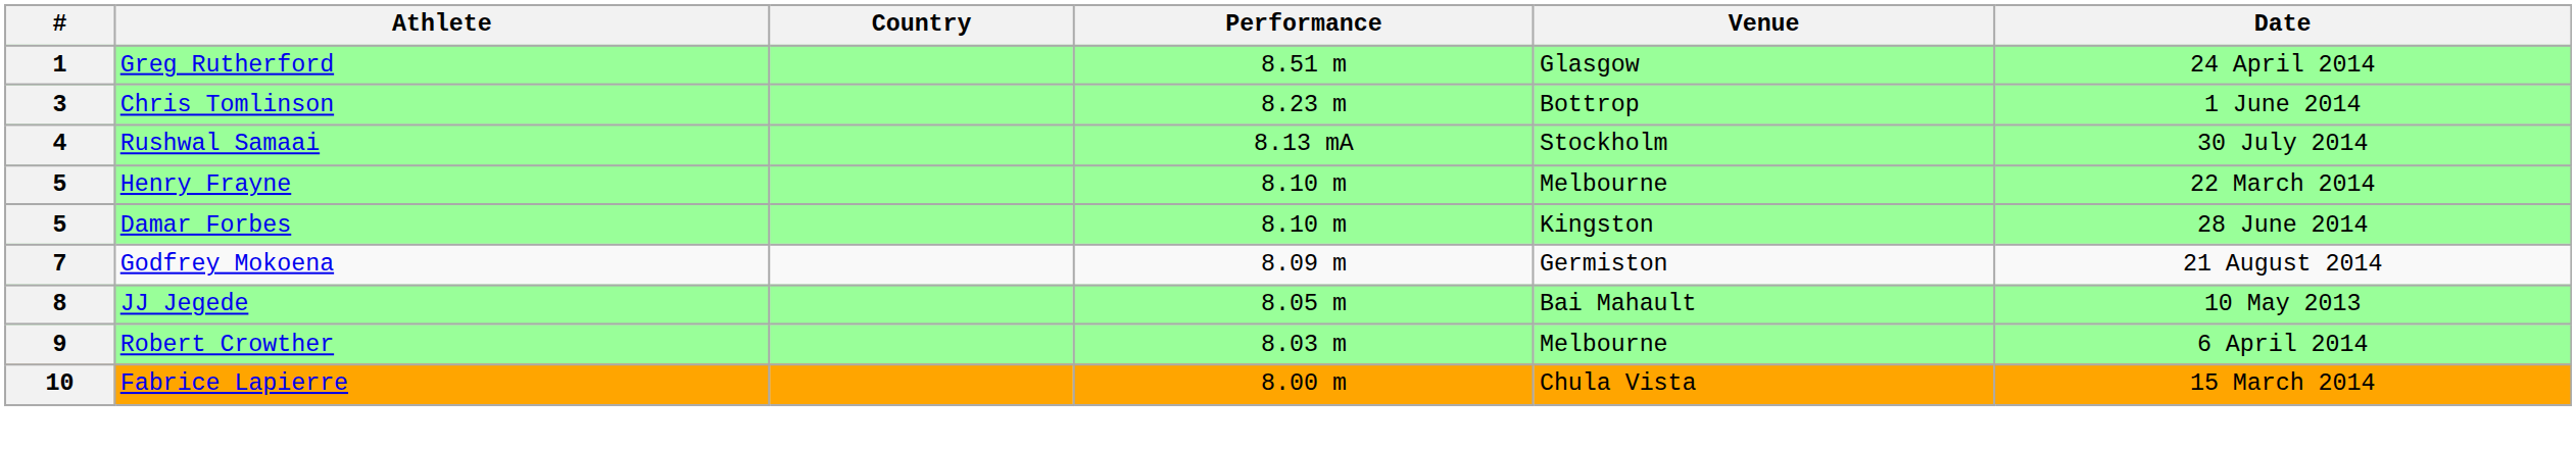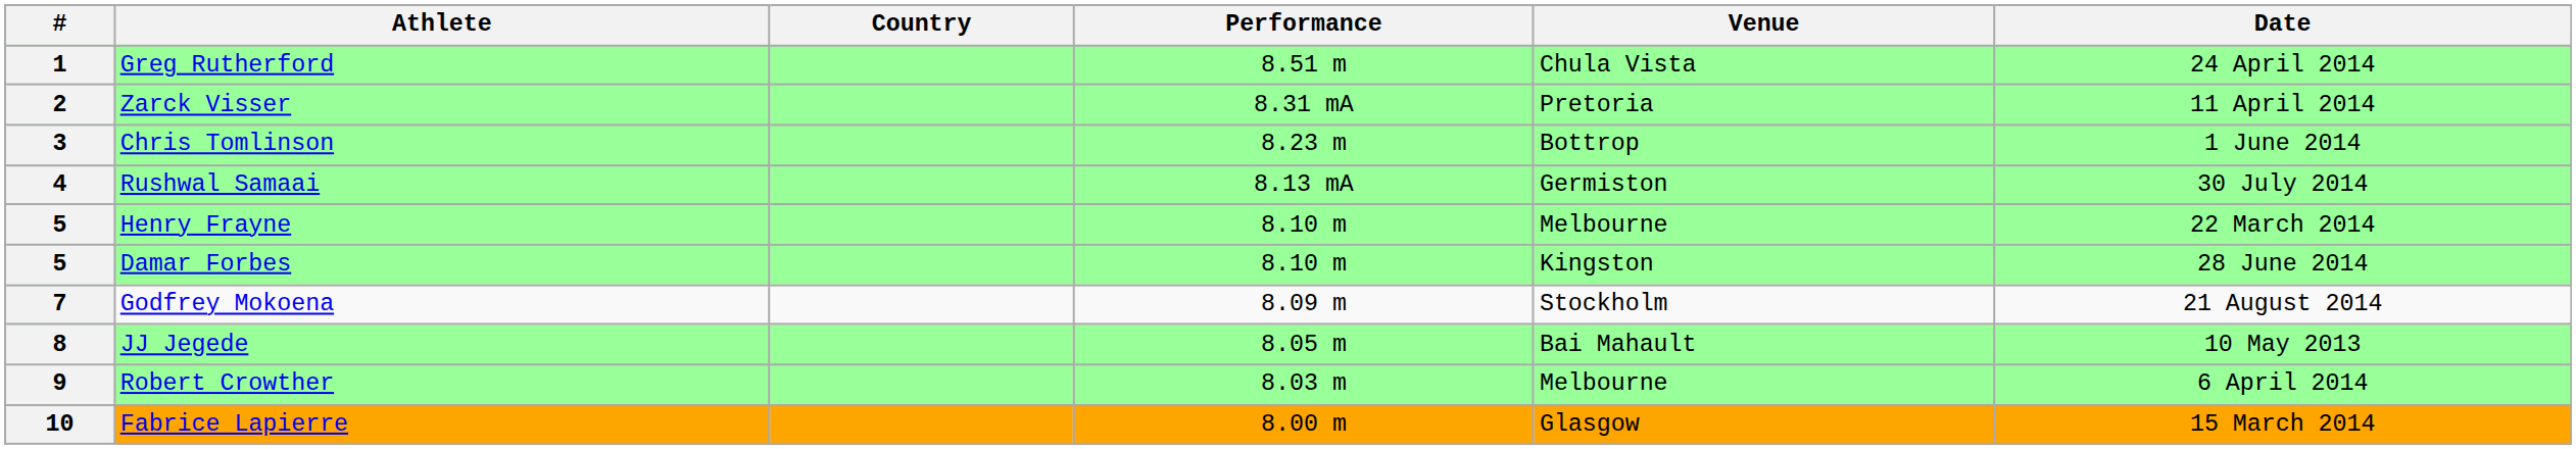1 | Venue: Glasgow -> Chula Vista
+ row: 2 | Zarck Visser | 8.31 mA | Pretoria | 11 April 2014
4 | Venue: Stockholm -> Germiston
7 | Venue: Germiston -> Stockholm
10 | Venue: Chula Vista -> Glasgow
